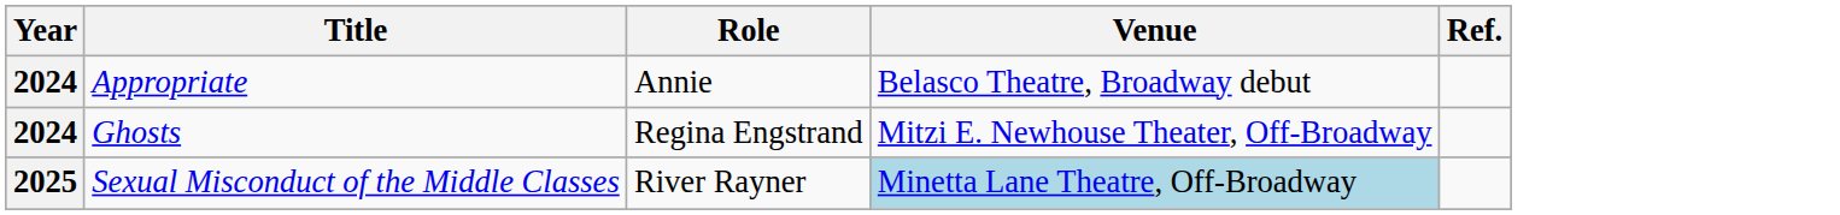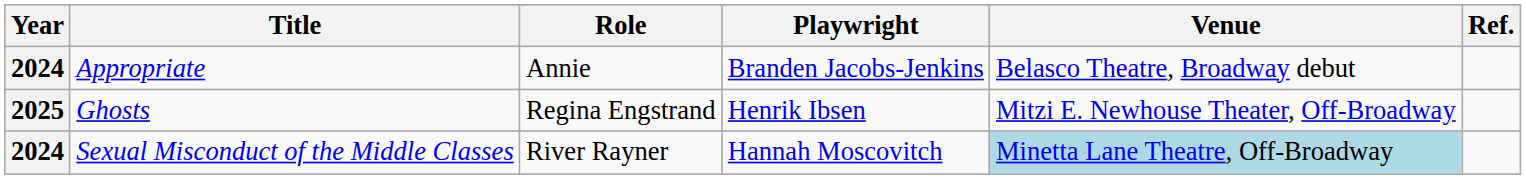+ column: Playwright | Branden Jacobs-Jenkins | Henrik Ibsen | Hannah Moscovitch
Ghosts | Year: 2024 -> 2025
Sexual Misconduct of the Middle Classes | Year: 2025 -> 2024
